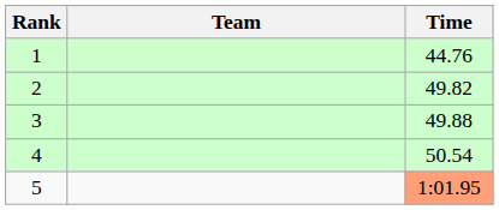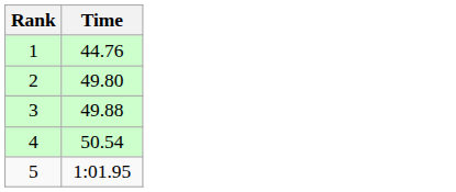- column: Team
2 | Time: 49.82 -> 49.80
5 | Time: lightsalmon background -> no background
